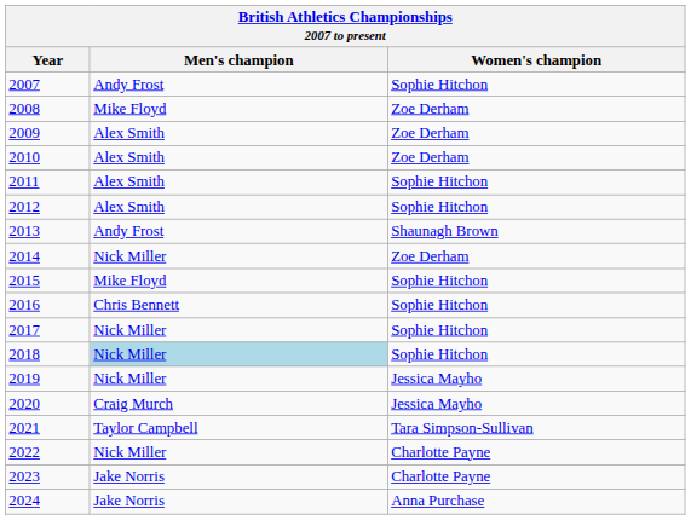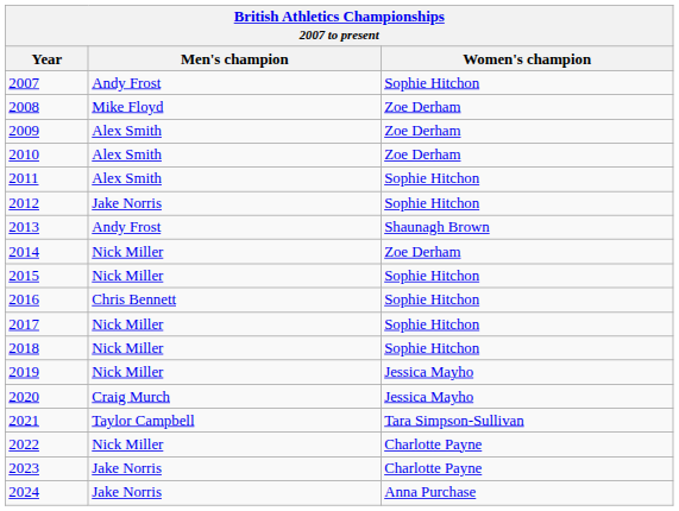2012 | Men's champion: Alex Smith -> Jake Norris
2015 | Men's champion: Mike Floyd -> Nick Miller
2018 | Men's champion: lightblue background -> no background
